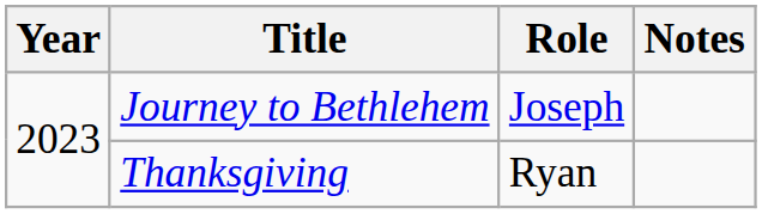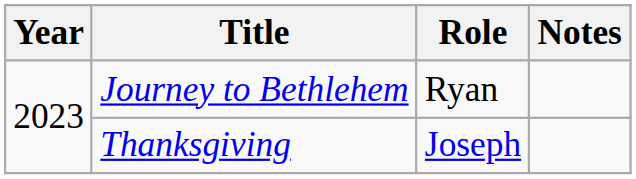Journey to Bethlehem | Role: Joseph -> Ryan
Thanksgiving | Role: Ryan -> Joseph
